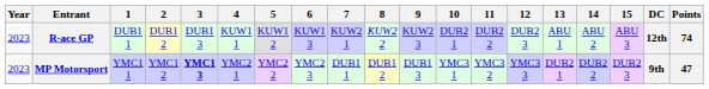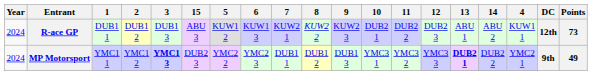columns swapped: 4 <-> 15
R-ace GP | Year: 2023 -> 2024
R-ace GP | Points: 74 -> 73
MP Motorsport | Year: 2023 -> 2024
MP Motorsport | 13: normal -> bold
MP Motorsport | Points: 47 -> 49
